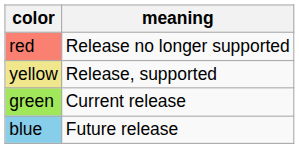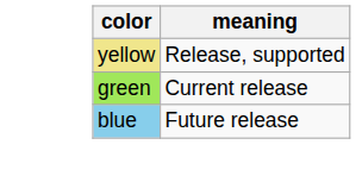- row: red | Release no longer supported
